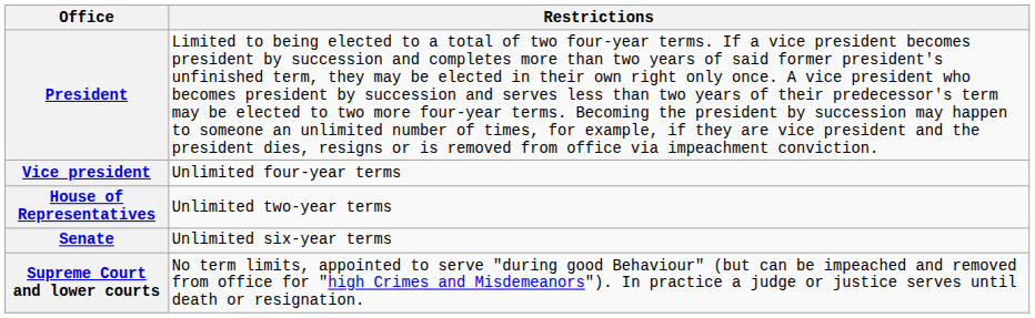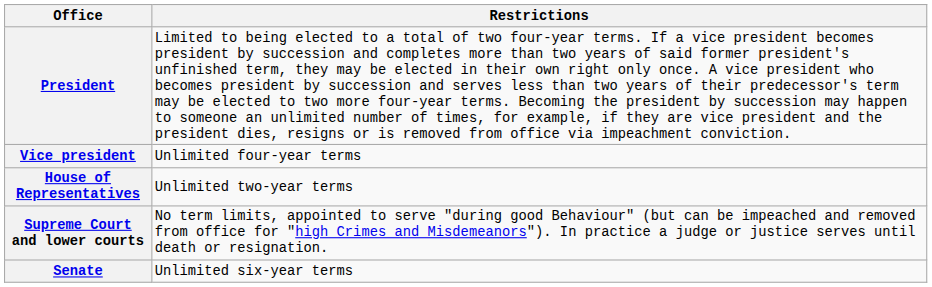rows swapped: Senate <-> Supreme Court and lower courts
